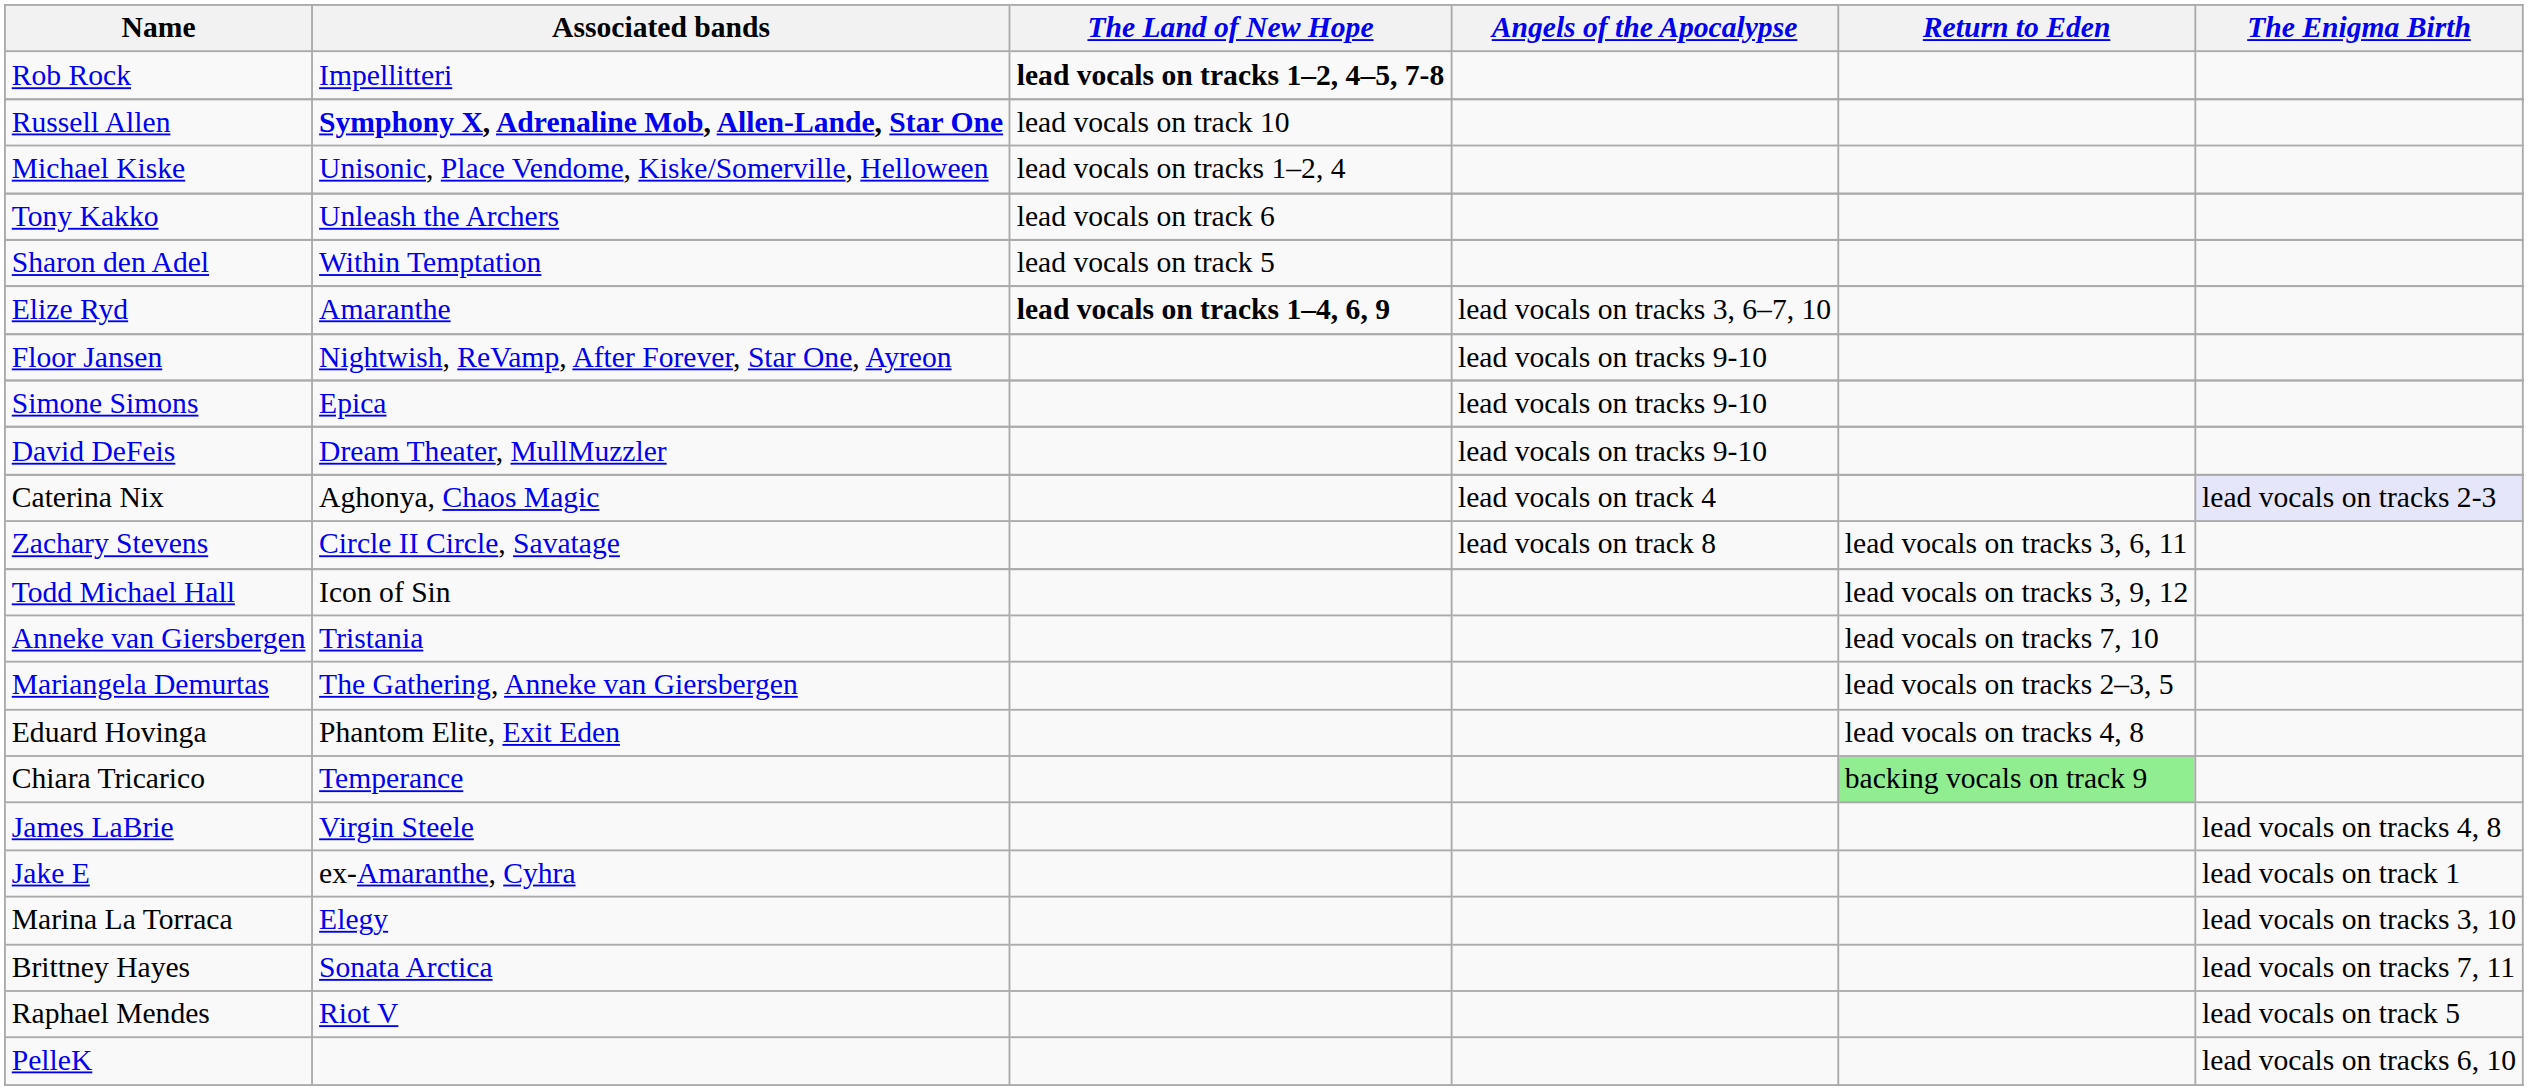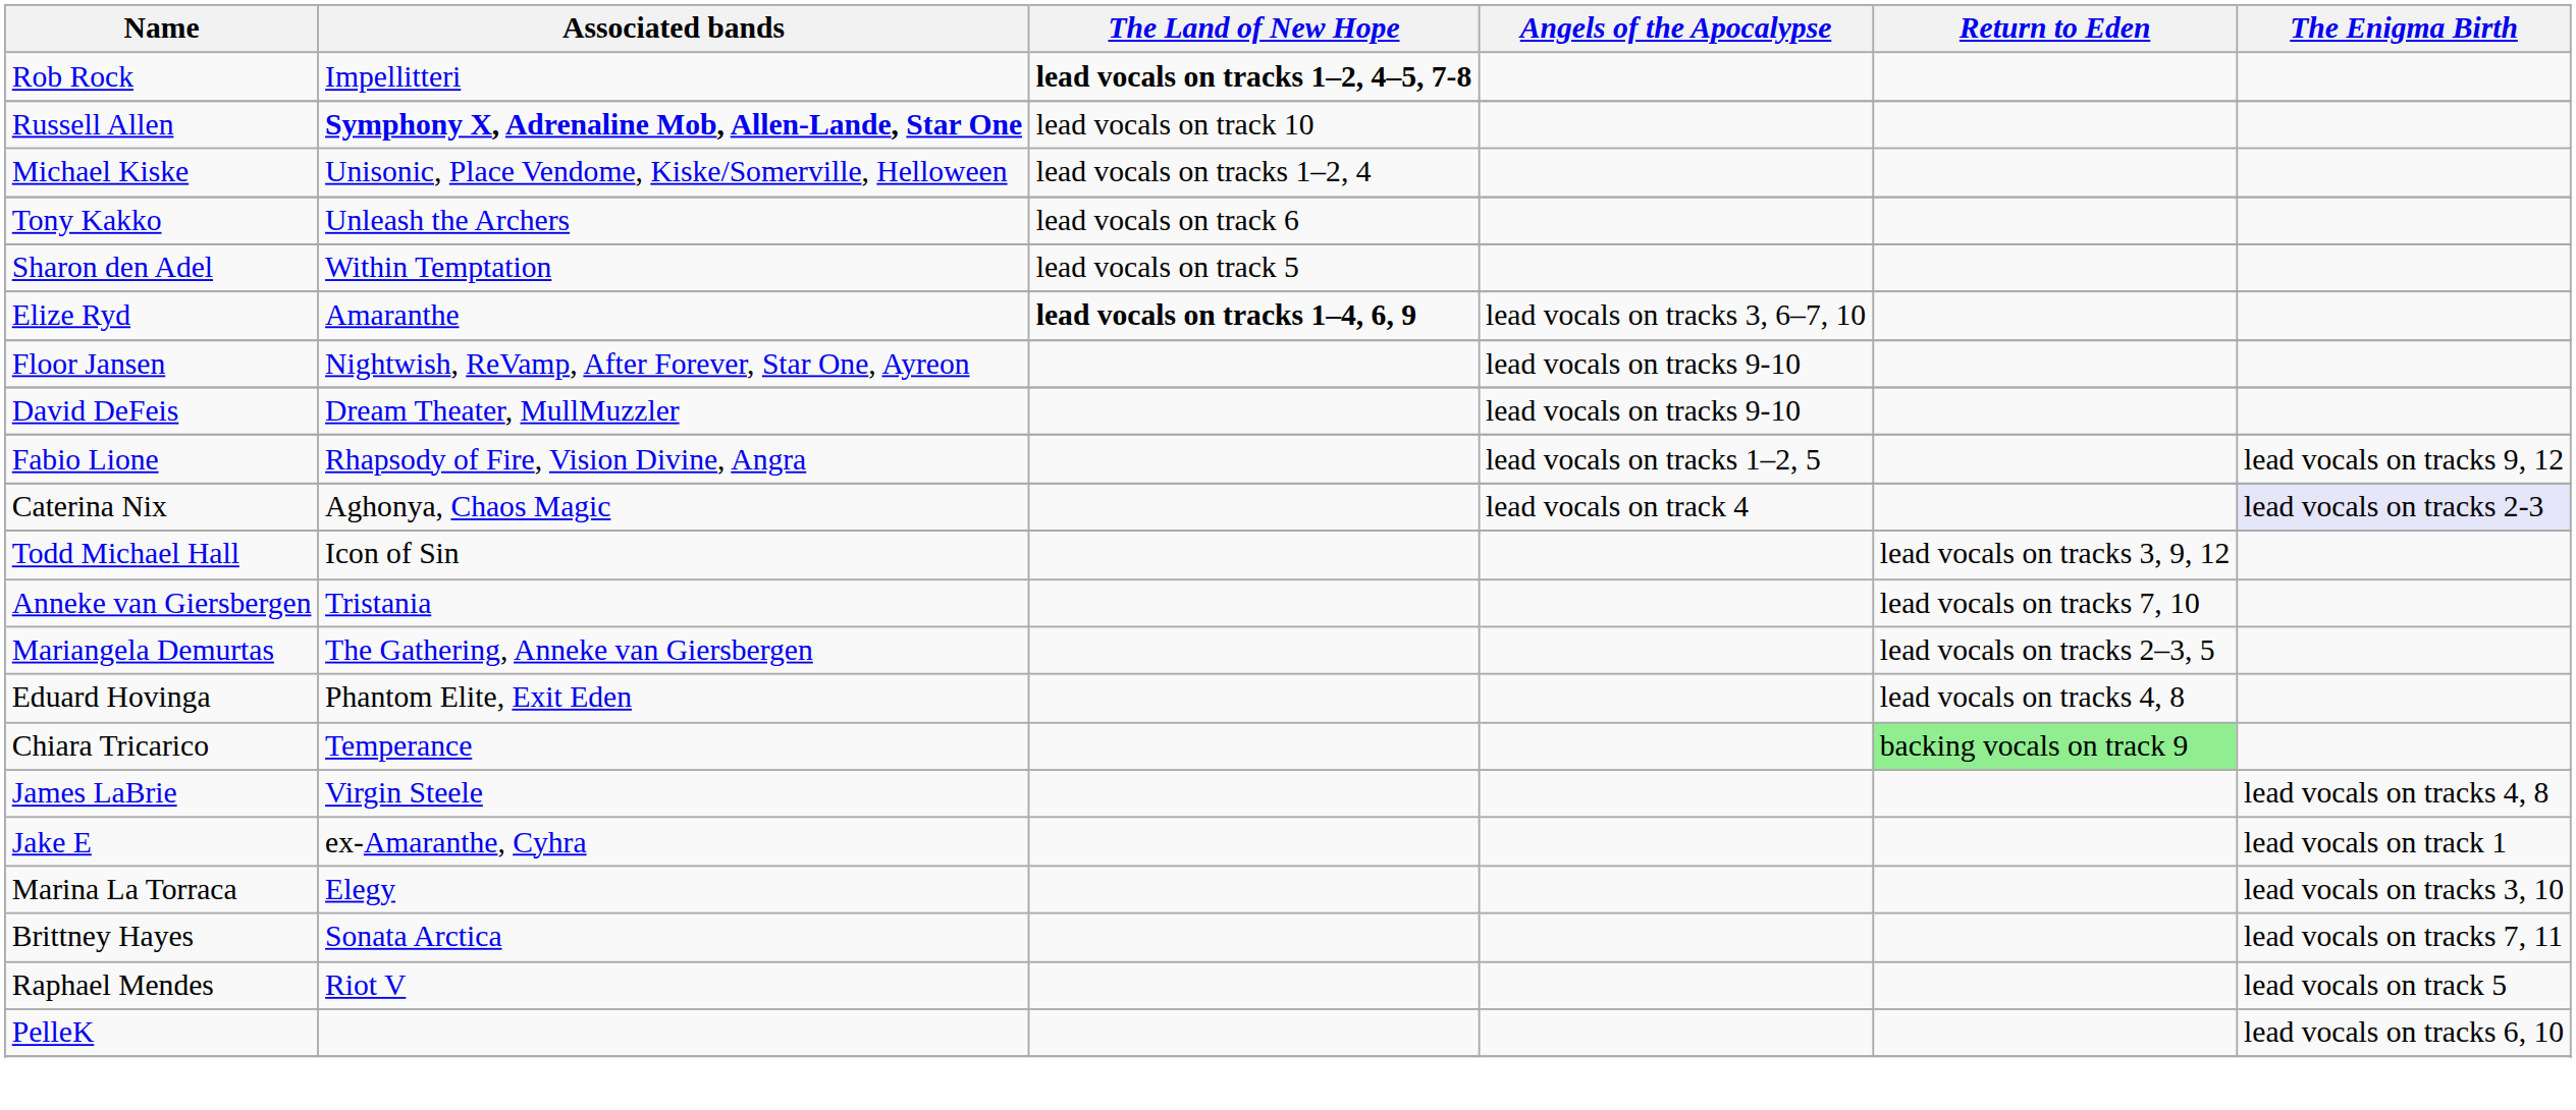- row: Simone Simons | Epica | lead vocals on tracks 9-10
+ row: Fabio Lione | Rhapsody of Fire, Vision Divine, Angra | lead vocals on tracks 1–2, 5 | lead vocals on tracks 9, 12
- row: Zachary Stevens | Circle II Circle, Savatage | lead vocals on track 8 | lead vocals on tracks 3, 6, 11
